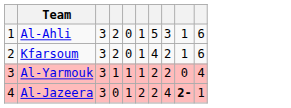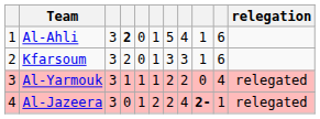+ column: relegation | relegated | relegated
Al-Ahli | column 4: normal -> bold
Al-Ahli | column 8: 3 -> 4
Kfarsoum | column 7: 4 -> 3
Kfarsoum | column 8: 2 -> 3
